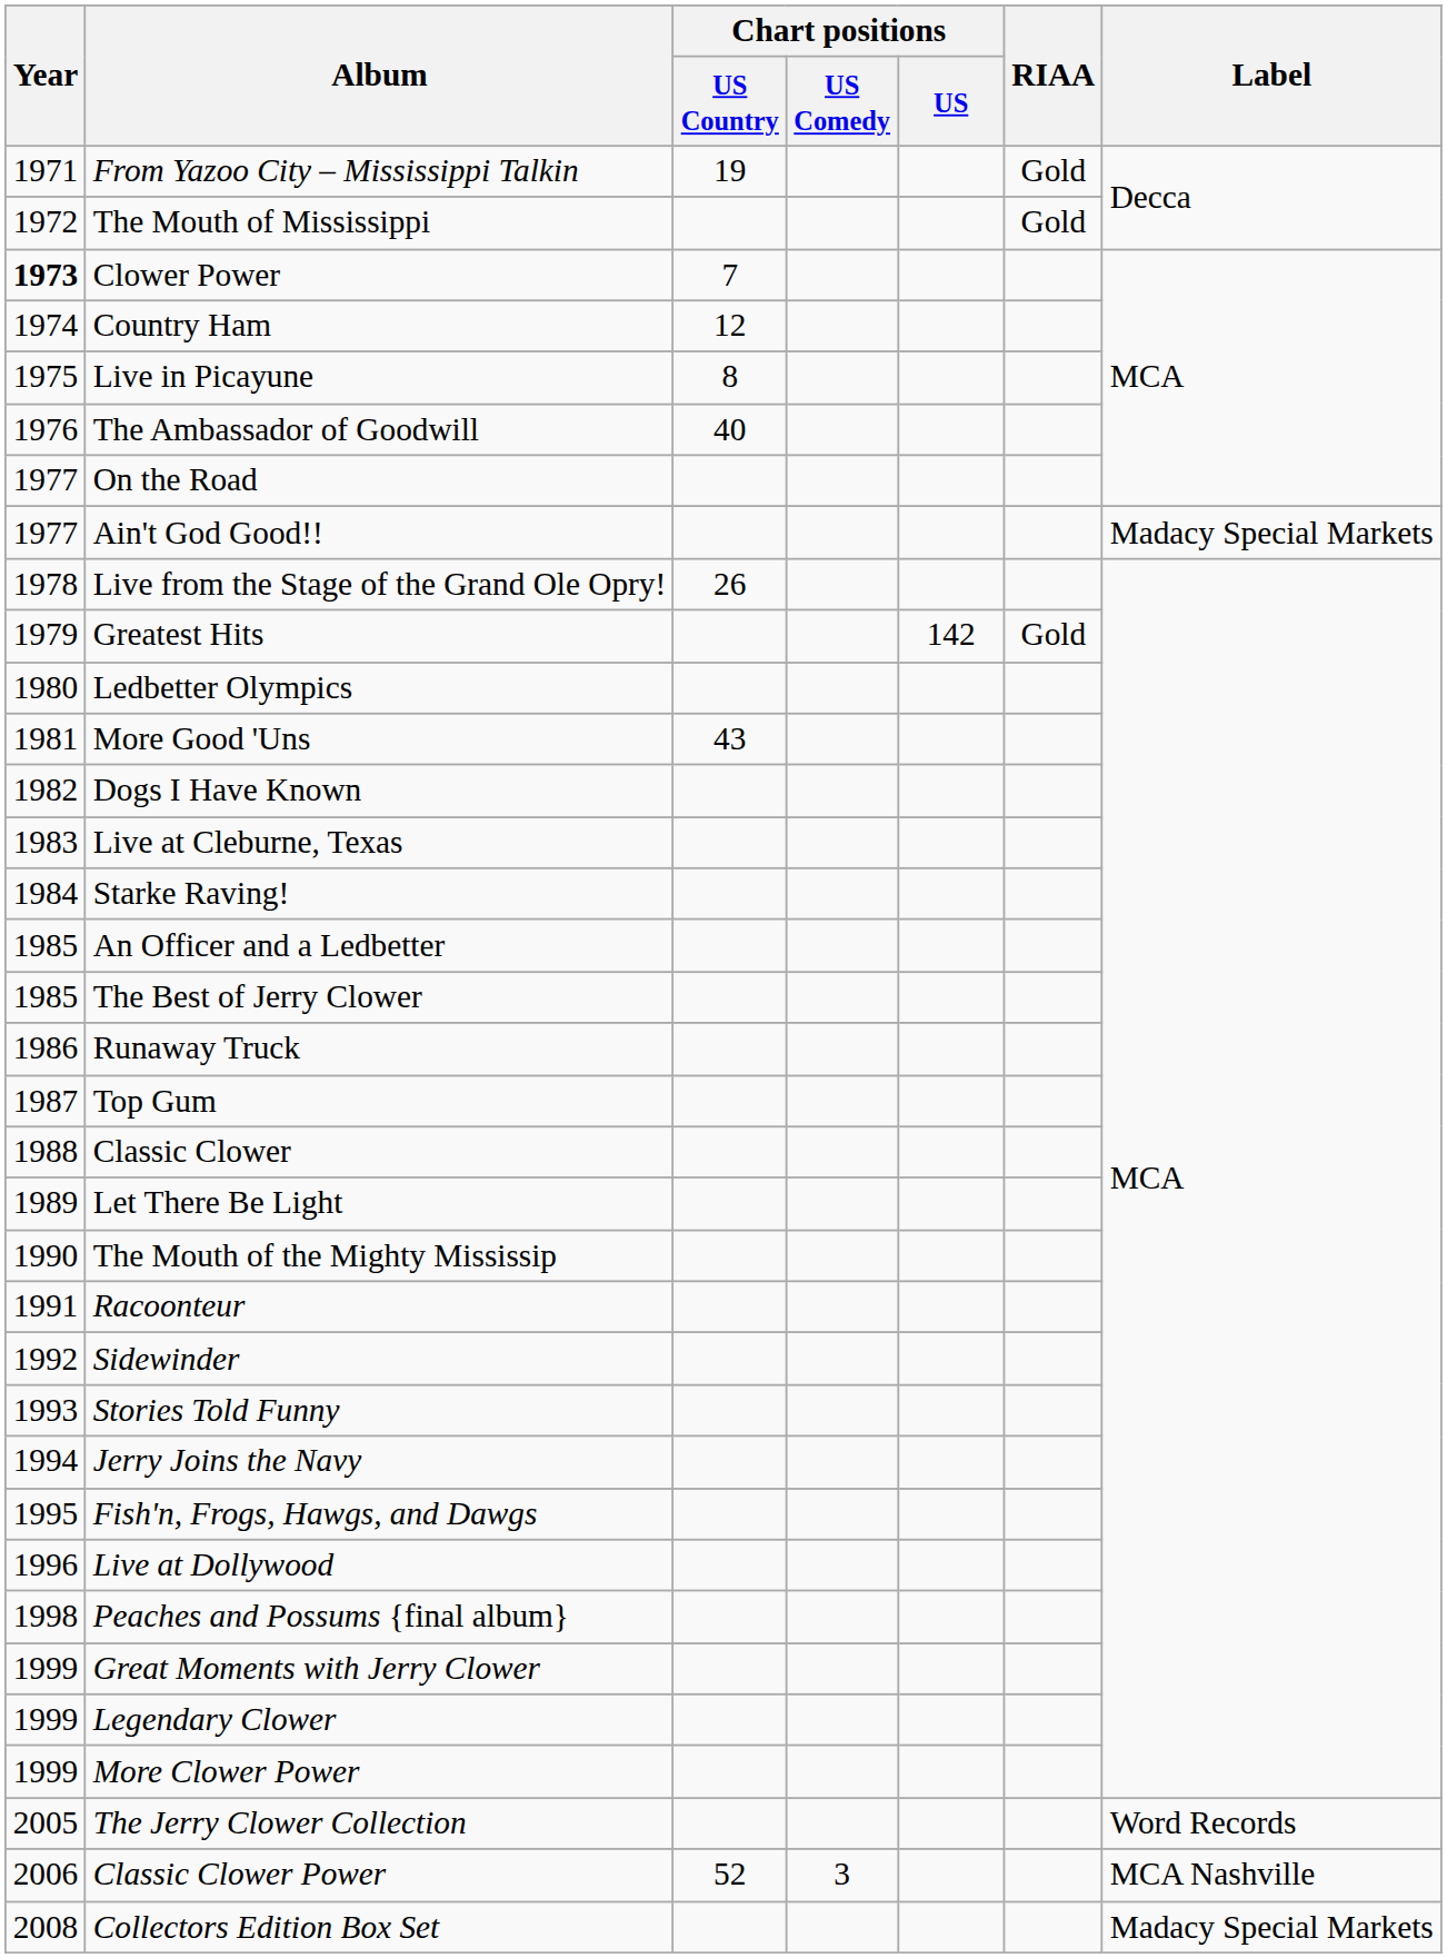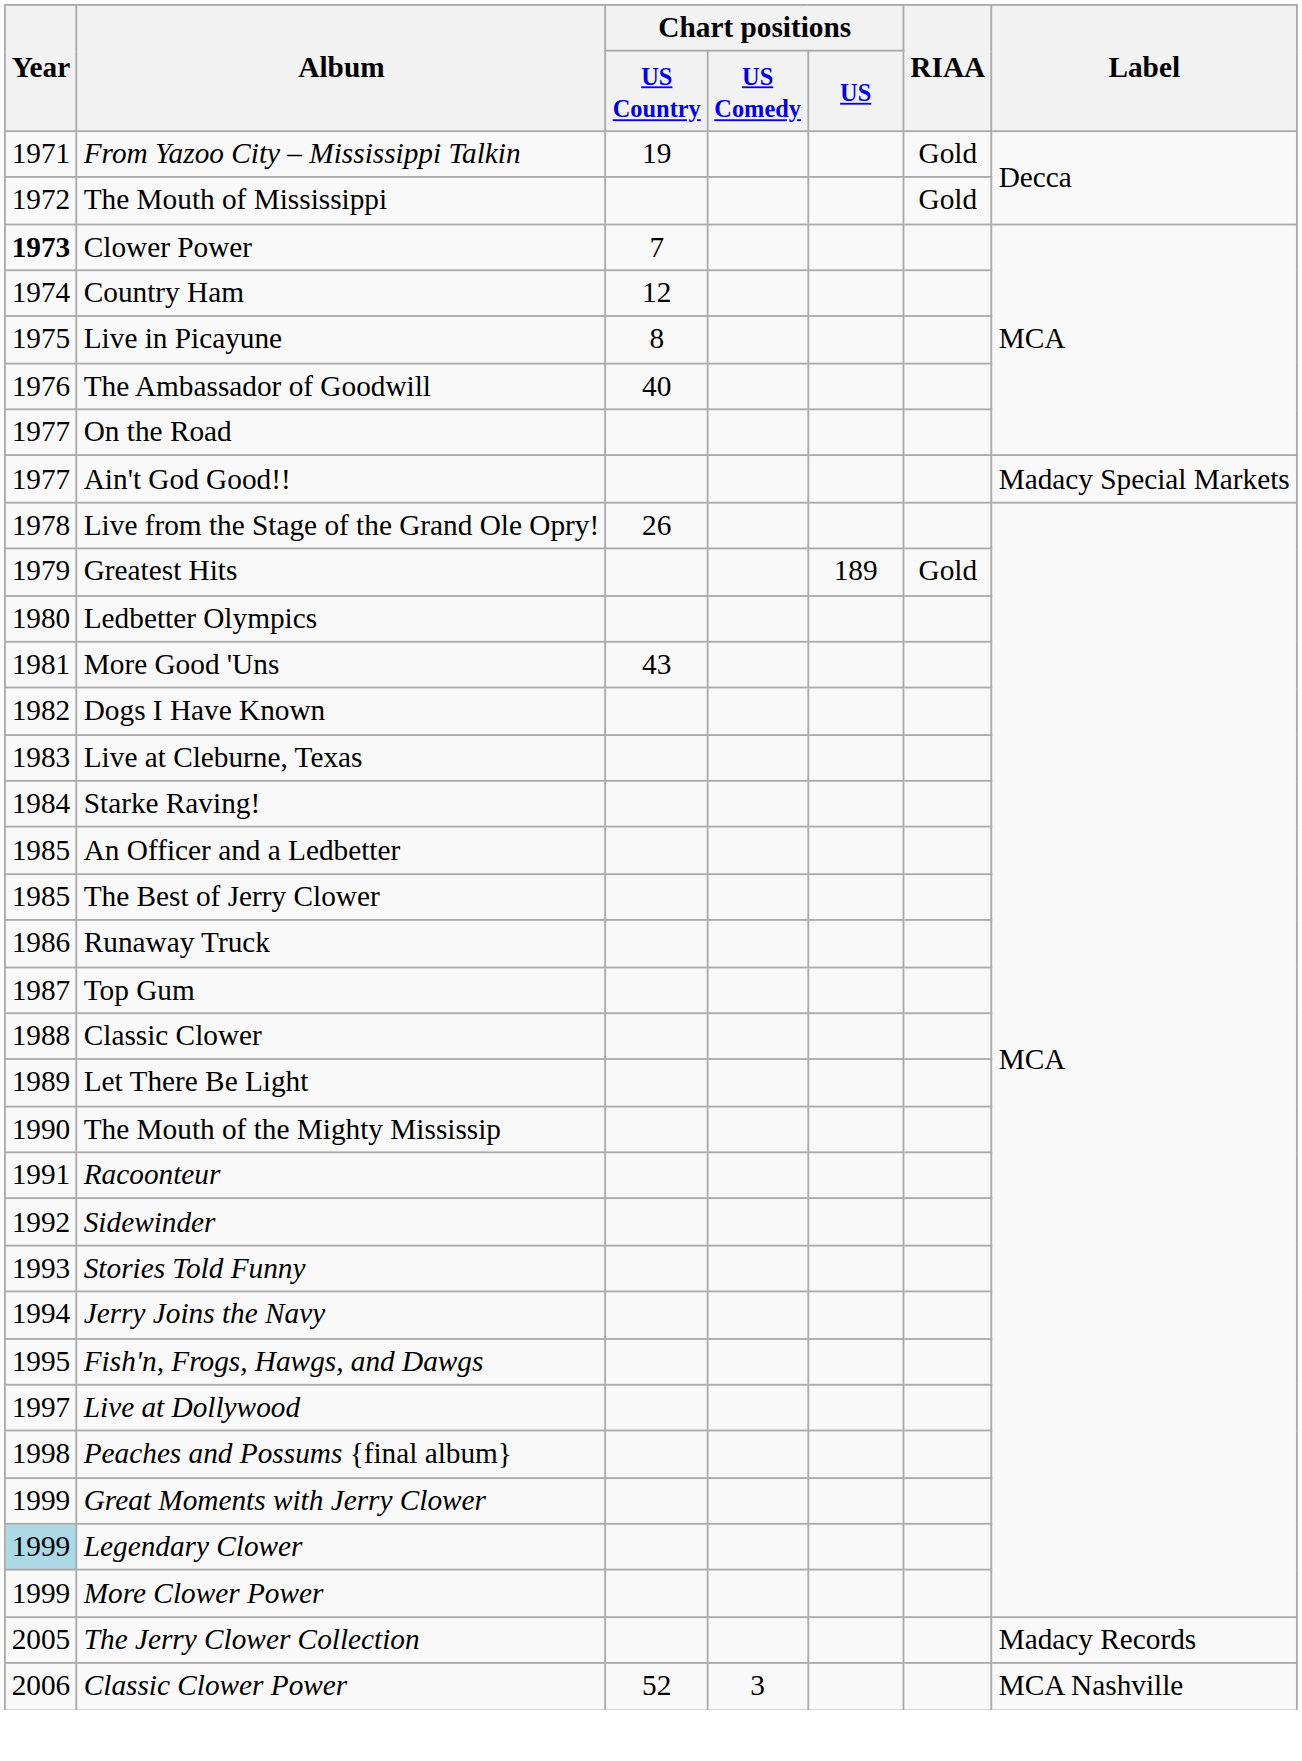Greatest Hits | Chart positions / US: 142 -> 189
Live at Dollywood | Year: 1996 -> 1997
Legendary Clower | Year: no background -> lightblue background
The Jerry Clower Collection | Label: Word Records -> Madacy Records
- row: 2008 | Collectors Edition Box Set | Madacy Special Markets
